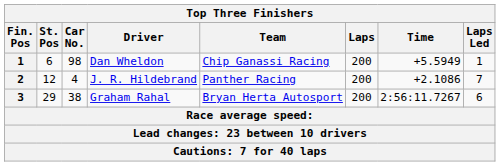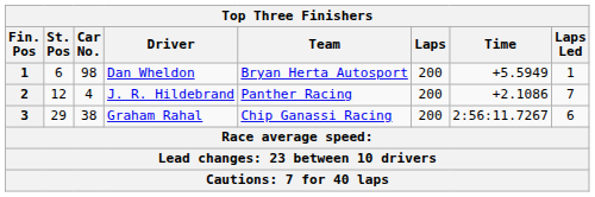Dan Wheldon | Team: Chip Ganassi Racing -> Bryan Herta Autosport
Graham Rahal | Team: Bryan Herta Autosport -> Chip Ganassi Racing
